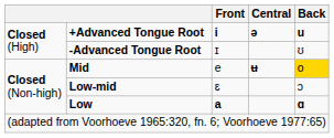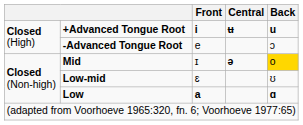+Advanced Tongue Root | Central: ə -> ʉ
-Advanced Tongue Root | Front: ɪ -> e
-Advanced Tongue Root | Back: ʊ -> ɔ
Mid | Front: e -> ɪ
Mid | Central: ʉ -> ə
Low-mid | Back: ɔ -> ʊ
